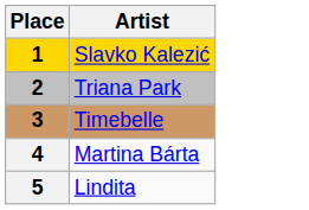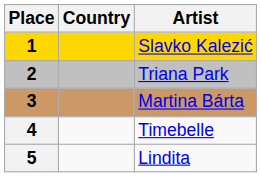+ column: Country
3 | Artist: Timebelle -> Martina Bárta
4 | Artist: Martina Bárta -> Timebelle
